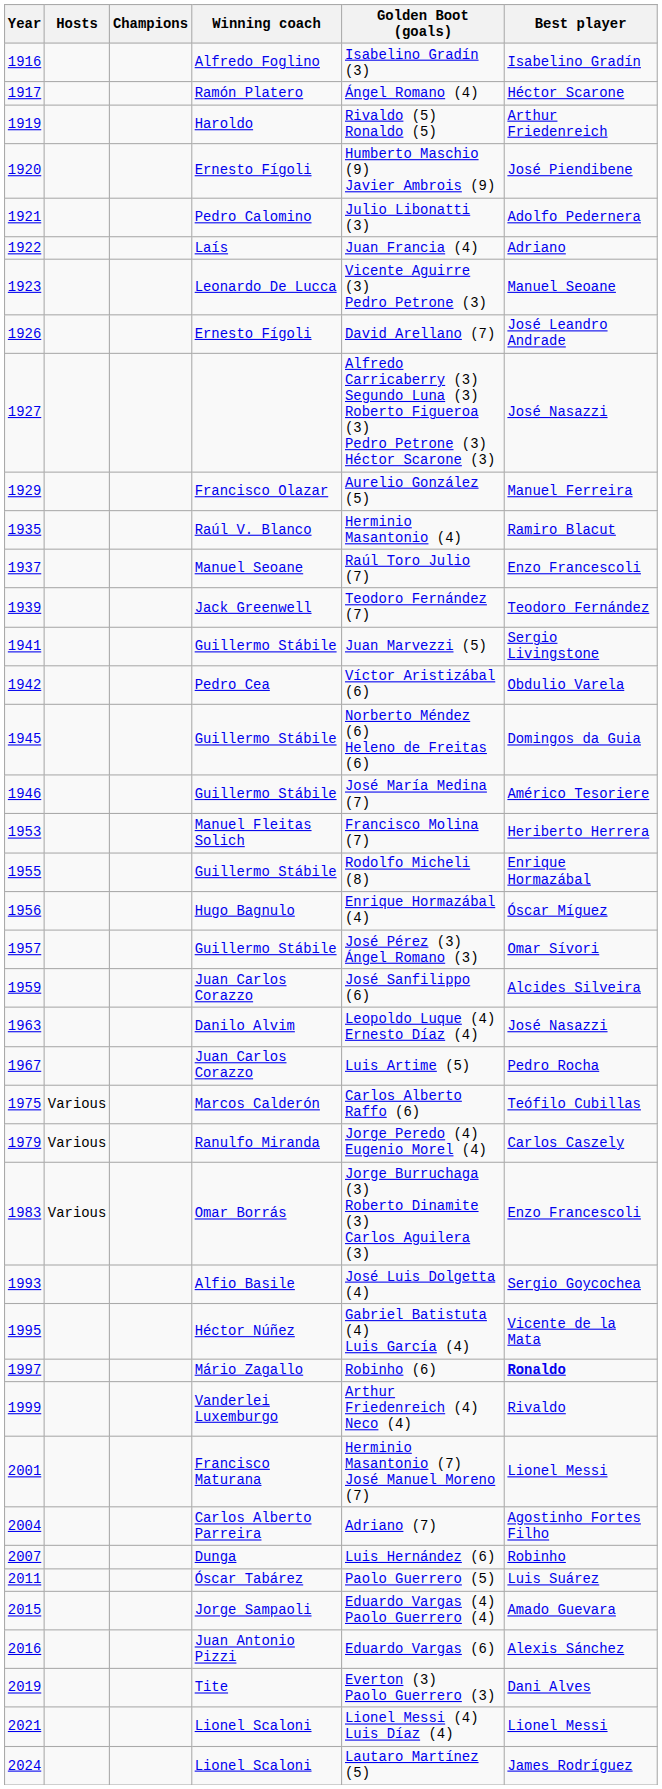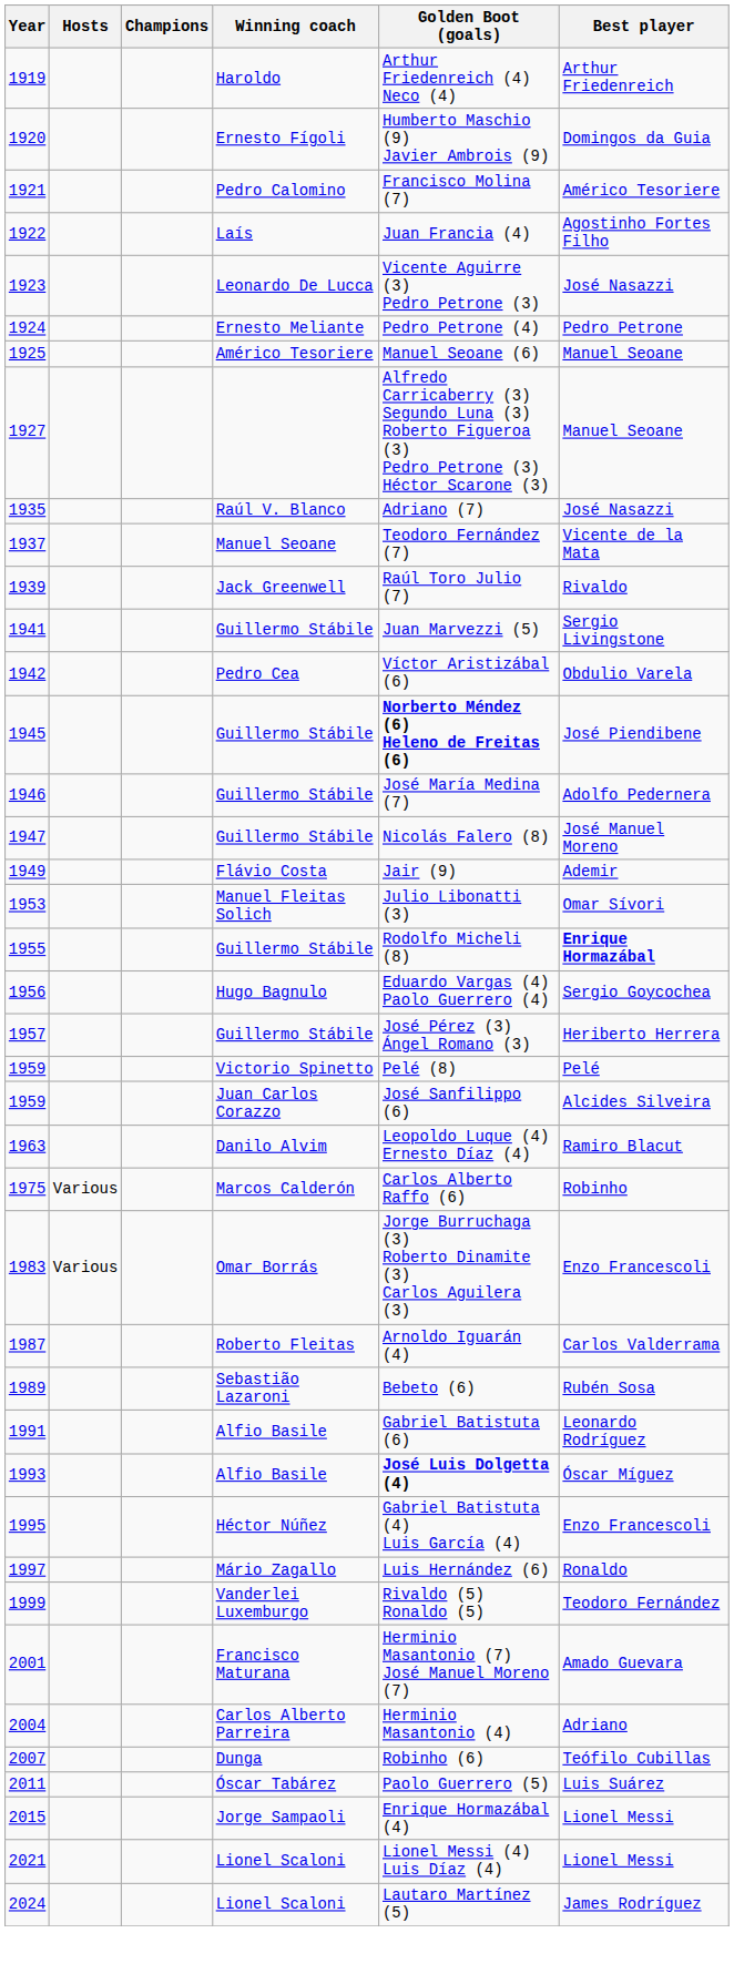- row: 1916 | Alfredo Foglino | Isabelino Gradín (3) | Isabelino Gradín
- row: 1917 | Ramón Platero | Ángel Romano (4) | Héctor Scarone
1919 | Golden Boot (goals): Rivaldo (5) Ronaldo (5) -> Arthur Friedenreich (4) Neco (4)
1920 | Best player: José Piendibene -> Domingos da Guia
1921 | Golden Boot (goals): Julio Libonatti (3) -> Francisco Molina (7)
1921 | Best player: Adolfo Pedernera -> Américo Tesoriere
1922 | Best player: Adriano -> Agostinho Fortes Filho
1923 | Best player: Manuel Seoane -> José Nasazzi
+ row: 1924 | Ernesto Meliante | Pedro Petrone (4) | Pedro Petrone
+ row: 1925 | Américo Tesoriere | Manuel Seoane (6) | Manuel Seoane
- row: 1926 | Ernesto Fígoli | David Arellano (7) | José Leandro Andrade
1927 | Best player: José Nasazzi -> Manuel Seoane
- row: 1929 | Francisco Olazar | Aurelio González (5) | Manuel Ferreira
1935 | Golden Boot (goals): Herminio Masantonio (4) -> Adriano (7)
1935 | Best player: Ramiro Blacut -> José Nasazzi
1937 | Golden Boot (goals): Raúl Toro Julio (7) -> Teodoro Fernández (7)
1937 | Best player: Enzo Francescoli -> Vicente de la Mata
1939 | Golden Boot (goals): Teodoro Fernández (7) -> Raúl Toro Julio (7)
1939 | Best player: Teodoro Fernández -> Rivaldo
1945 | Golden Boot (goals): normal -> bold
1945 | Best player: Domingos da Guia -> José Piendibene
1946 | Best player: Américo Tesoriere -> Adolfo Pedernera
+ row: 1947 | Guillermo Stábile | Nicolás Falero (8) | José Manuel Moreno
+ row: 1949 | Flávio Costa | Jair (9) | Ademir
1953 | Golden Boot (goals): Francisco Molina (7) -> Julio Libonatti (3)
1953 | Best player: Heriberto Herrera -> Omar Sívori
1955 | Best player: normal -> bold
1956 | Golden Boot (goals): Enrique Hormazábal (4) -> Eduardo Vargas (4) Paolo Guerrero (4)
1956 | Best player: Óscar Míguez -> Sergio Goycochea
1957 | Best player: Omar Sívori -> Heriberto Herrera
+ row: 1959 | Victorio Spinetto | Pelé (8) | Pelé
1963 | Best player: José Nasazzi -> Ramiro Blacut
- row: 1967 | Juan Carlos Corazzo | Luis Artime (5) | Pedro Rocha
1975 | Best player: Teófilo Cubillas -> Robinho
- row: 1979 | Various | Ranulfo Miranda | Jorge Peredo (4) Eugenio Morel (4) | Carlos Caszely
+ row: 1987 | Roberto Fleitas | Arnoldo Iguarán (4) | Carlos Valderrama
+ row: 1989 | Sebastião Lazaroni | Bebeto (6) | Rubén Sosa
+ row: 1991 | Alfio Basile | Gabriel Batistuta (6) | Leonardo Rodríguez
1993 | Golden Boot (goals): normal -> bold
1993 | Best player: Sergio Goycochea -> Óscar Míguez
1995 | Best player: Vicente de la Mata -> Enzo Francescoli
1997 | Golden Boot (goals): Robinho (6) -> Luis Hernández (6)
1997 | Best player: bold -> normal
1999 | Golden Boot (goals): Arthur Friedenreich (4) Neco (4) -> Rivaldo (5) Ronaldo (5)
1999 | Best player: Rivaldo -> Teodoro Fernández
2001 | Best player: Lionel Messi -> Amado Guevara
2004 | Golden Boot (goals): Adriano (7) -> Herminio Masantonio (4)
2004 | Best player: Agostinho Fortes Filho -> Adriano
2007 | Golden Boot (goals): Luis Hernández (6) -> Robinho (6)
2007 | Best player: Robinho -> Teófilo Cubillas
2015 | Golden Boot (goals): Eduardo Vargas (4) Paolo Guerrero (4) -> Enrique Hormazábal (4)
2015 | Best player: Amado Guevara -> Lionel Messi
- row: 2016 | Juan Antonio Pizzi | Eduardo Vargas (6) | Alexis Sánchez
- row: 2019 | Tite | Everton (3) Paolo Guerrero (3) | Dani Alves
